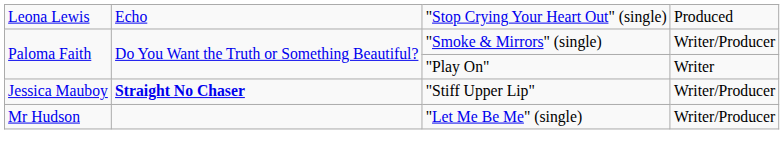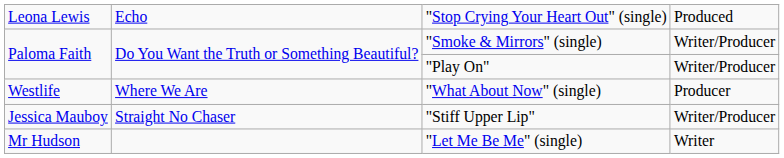"Play On" | column 4: Writer -> Writer/Producer
+ row: Westlife | Where We Are | "What About Now" (single) | Producer
"Stiff Upper Lip" | column 2: bold -> normal
"Let Me Be Me" (single) | column 4: Writer/Producer -> Writer
